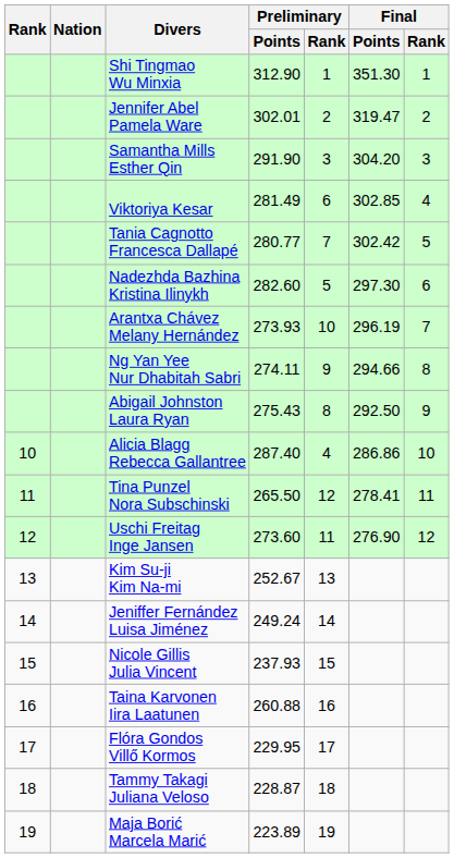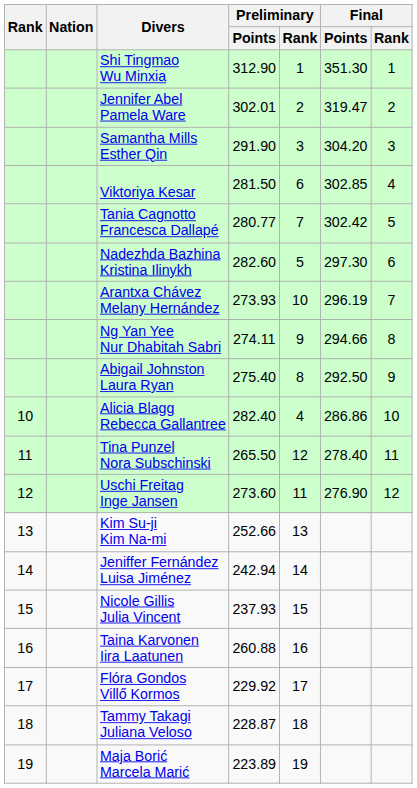Viktoriya Kesar | Preliminary / Points: 281.49 -> 281.50
Abigail Johnston Laura Ryan | Preliminary / Points: 275.43 -> 275.40
Alicia Blagg Rebecca Gallantree | Preliminary / Points: 287.40 -> 282.40
Tina Punzel Nora Subschinski | Final / Points: 278.41 -> 278.40
Kim Su-ji Kim Na-mi | Preliminary / Points: 252.67 -> 252.66
Jeniffer Fernández Luisa Jiménez | Preliminary / Points: 249.24 -> 242.94
Flóra Gondos Villő Kormos | Preliminary / Points: 229.95 -> 229.92
